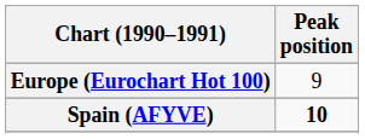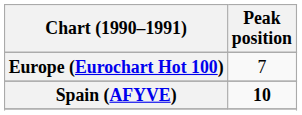Europe (Eurochart Hot 100) | Peak position: 9 -> 7
